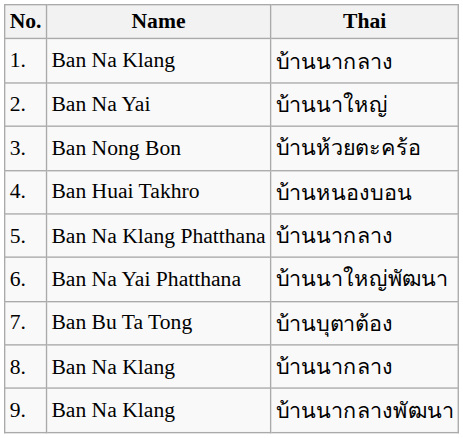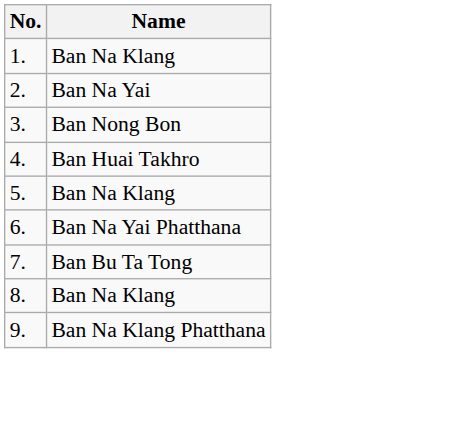- column: Thai | บ้านนากลาง | บ้านนาใหญ่ | บ้านห้วยตะคร้อ | บ้านหนองบอน | บ้านนากลาง | บ้านนาใหญ่พัฒนา | บ้านบุตาต้อง | บ้านนากลาง | บ้านนากลางพัฒนา
5. | Name: Ban Na Klang Phatthana -> Ban Na Klang
9. | Name: Ban Na Klang -> Ban Na Klang Phatthana
